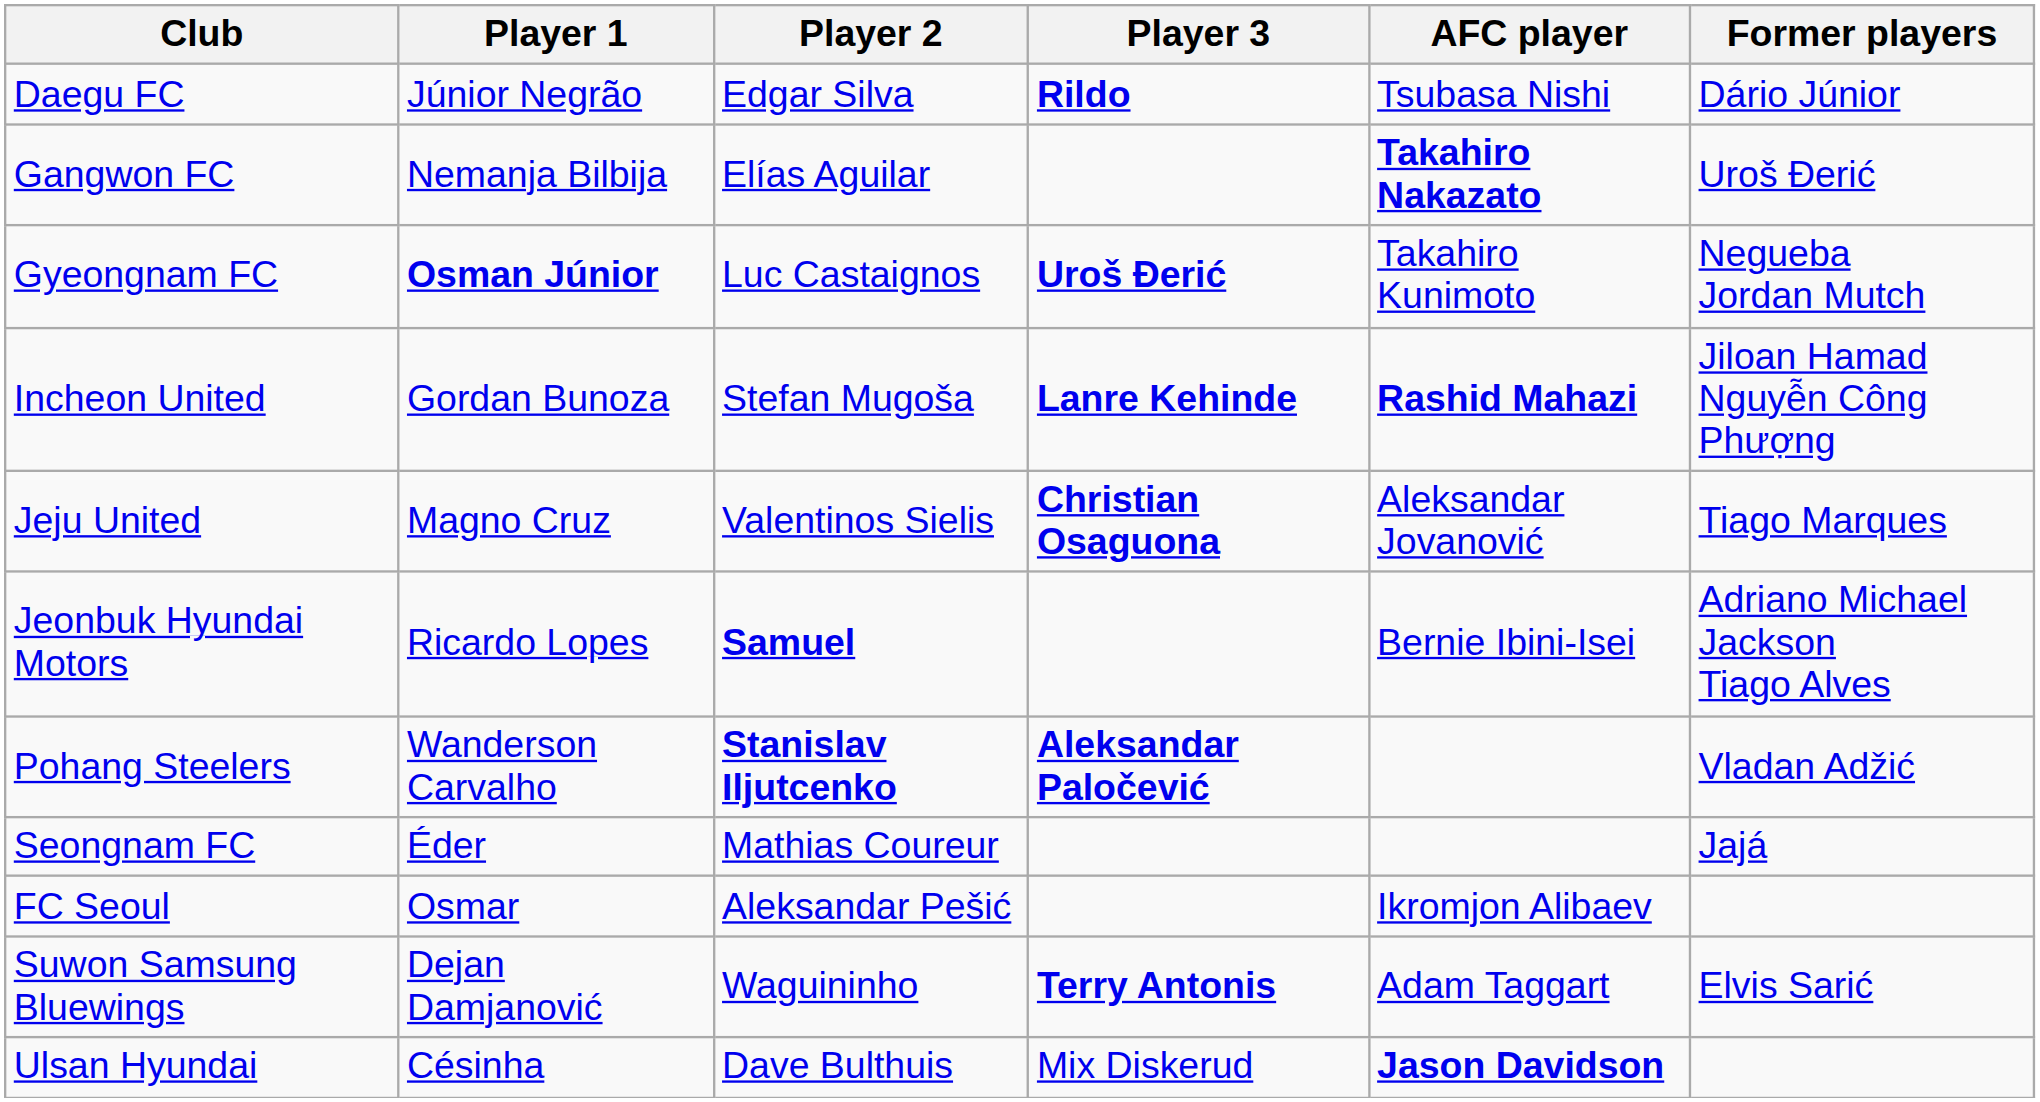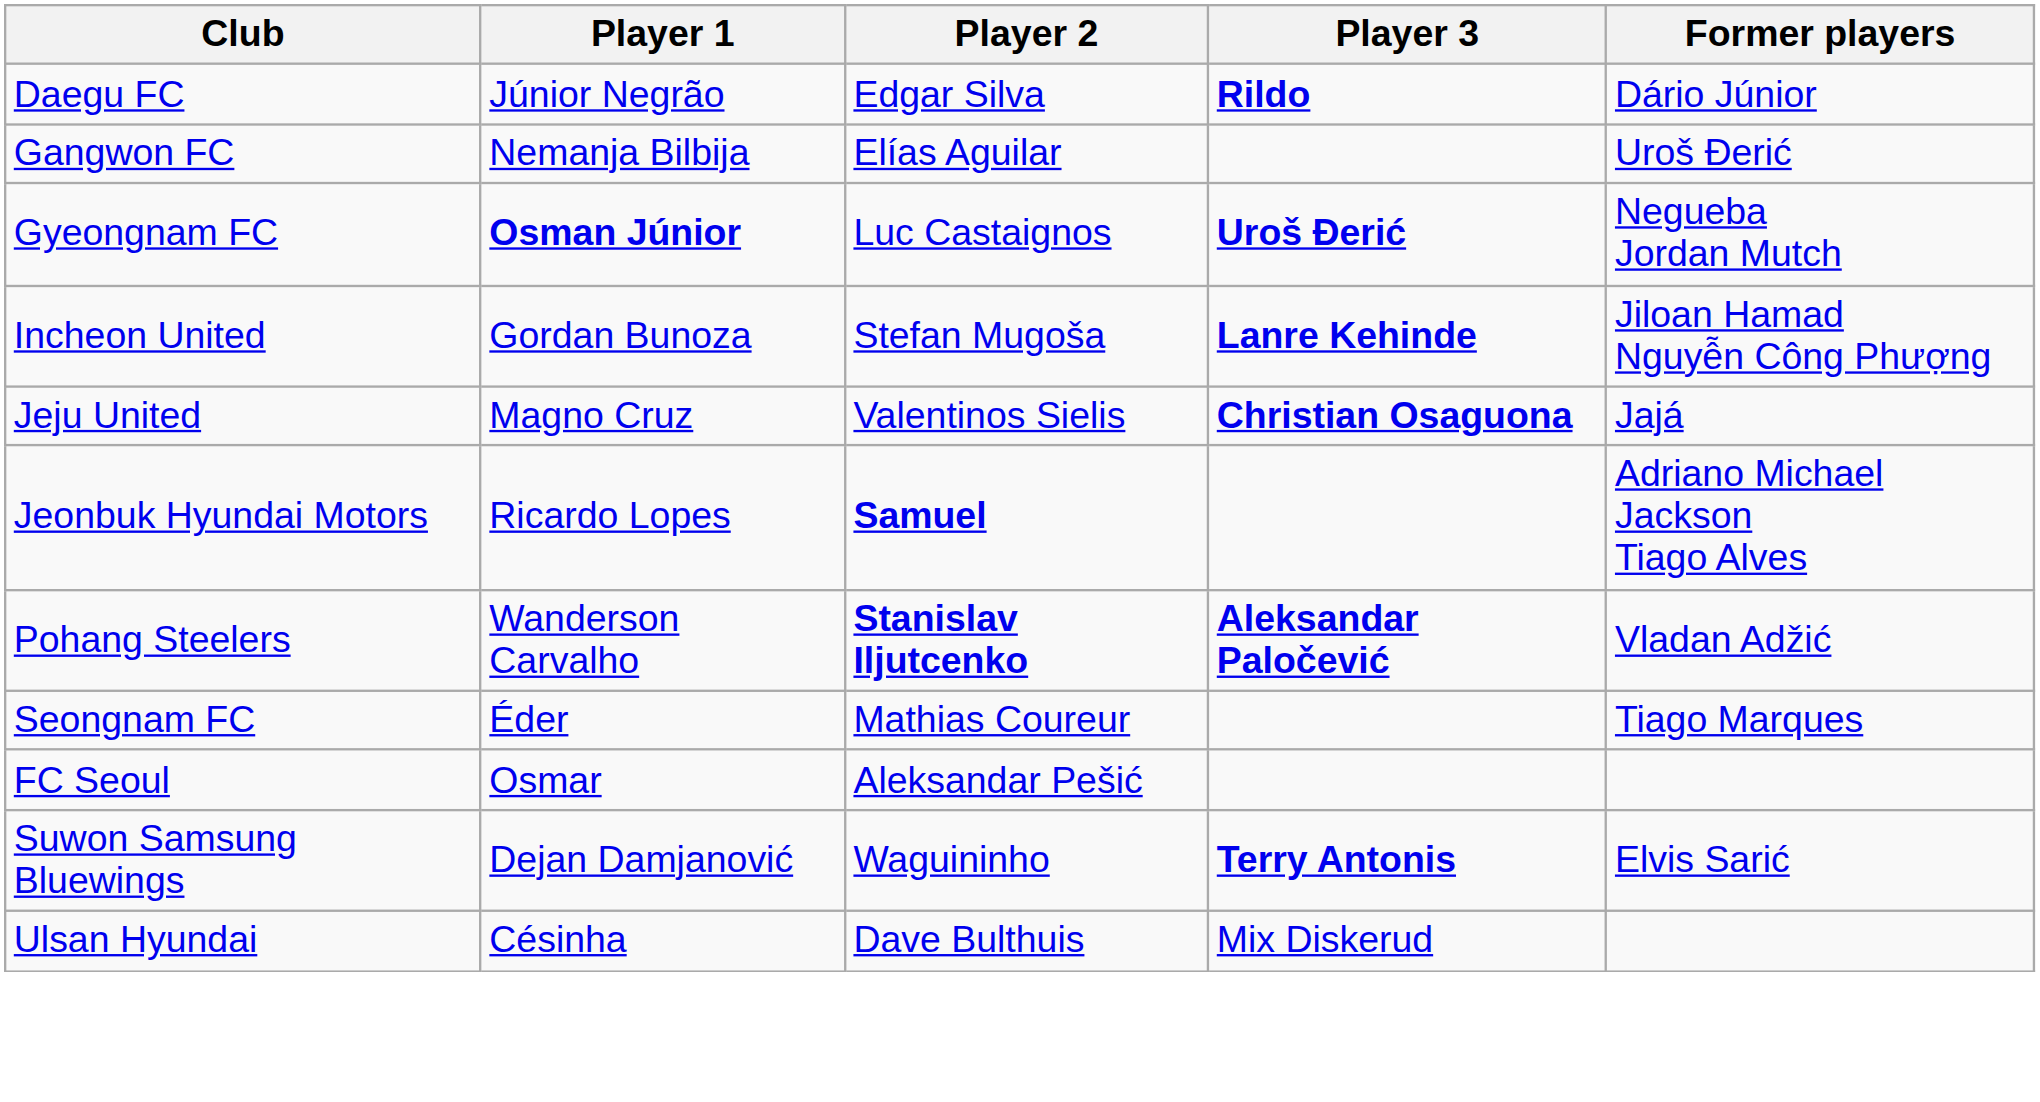- column: AFC player | Tsubasa Nishi | Takahiro Nakazato | Takahiro Kunimoto | Rashid Mahazi | Aleksandar Jovanović | Bernie Ibini-Isei | Ikromjon Alibaev | Adam Taggart | Jason Davidson
Jeju United | Former players: Tiago Marques -> Jajá
Seongnam FC | Former players: Jajá -> Tiago Marques
